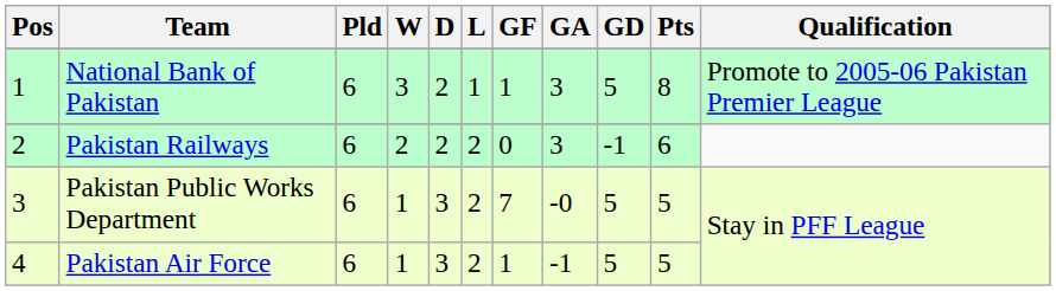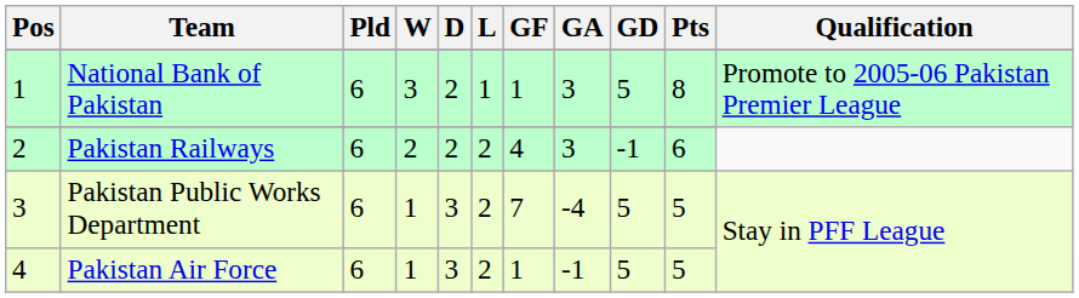Pakistan Railways | GF: 0 -> 4
Pakistan Public Works Department | GA: -0 -> -4
